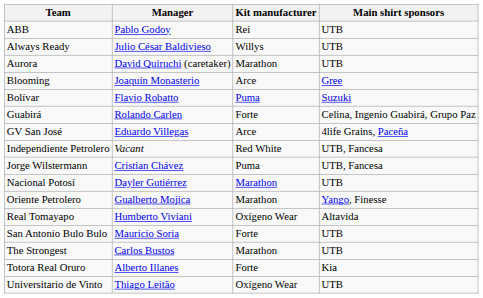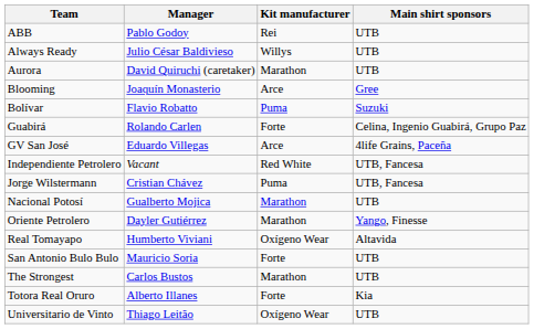Nacional Potosí | Manager: Dayler Gutiérrez -> Gualberto Mojica
Oriente Petrolero | Manager: Gualberto Mojica -> Dayler Gutiérrez
